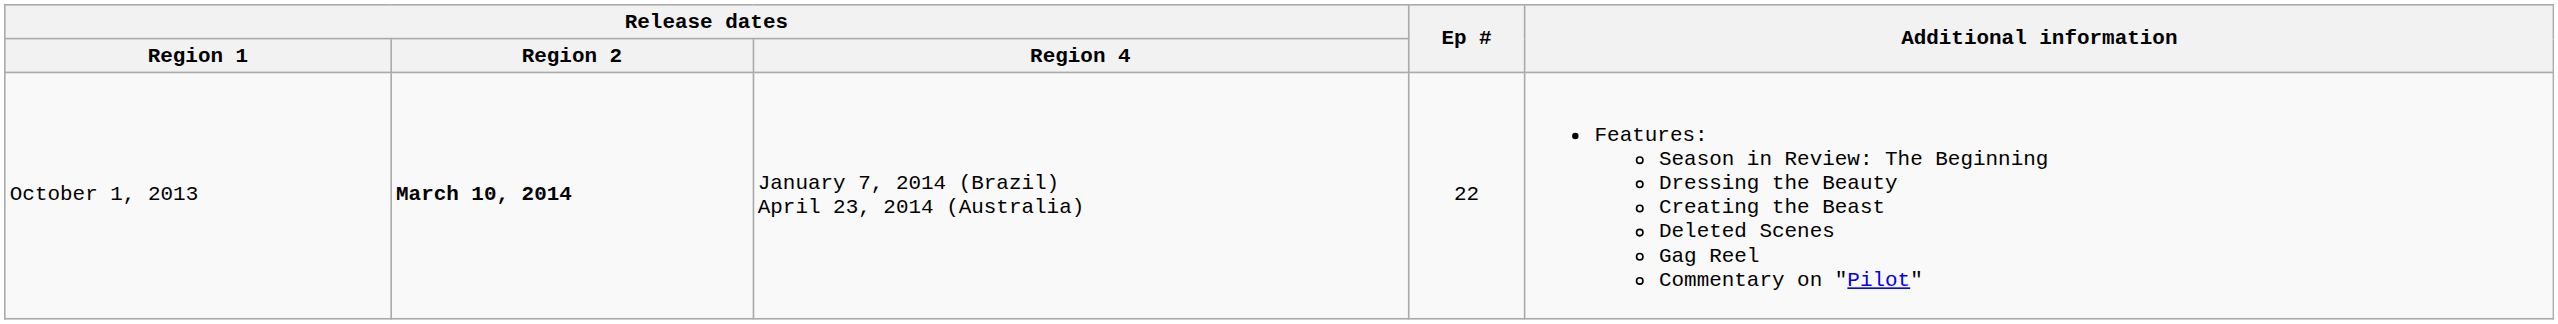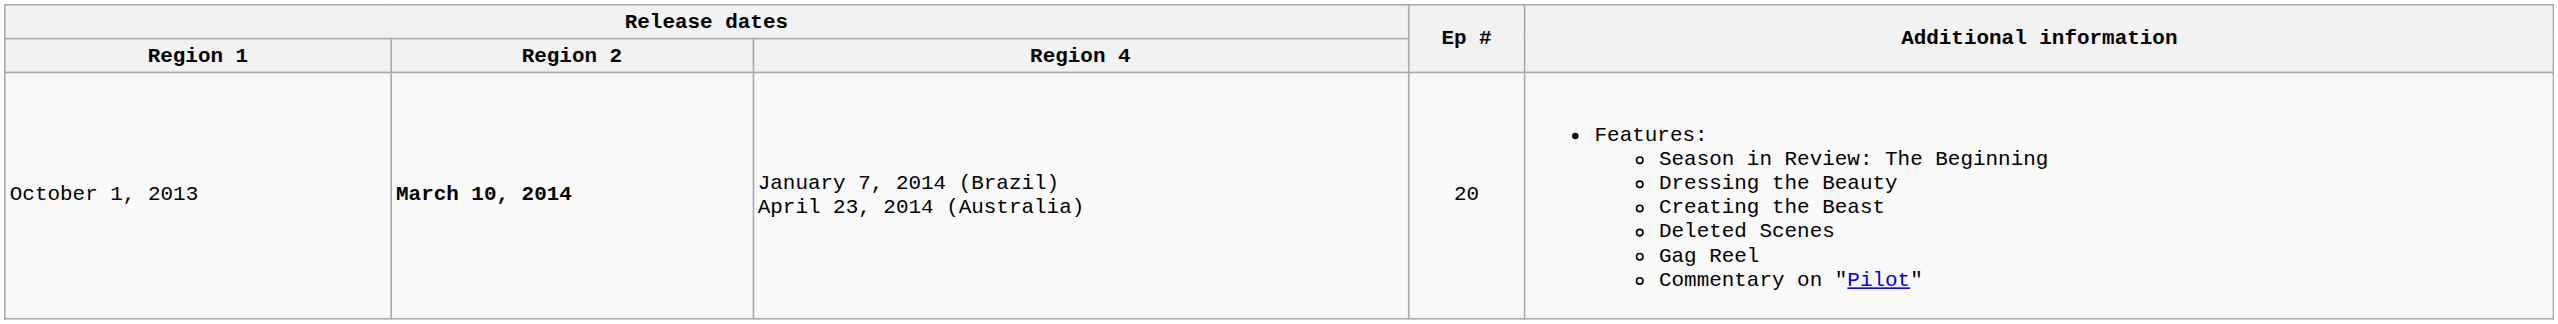October 1, 2013 | Ep #: 22 -> 20
